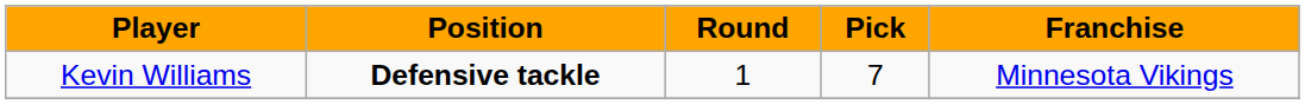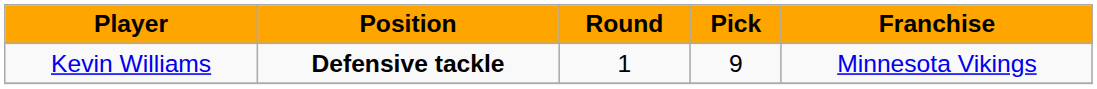Kevin Williams | Pick: 7 -> 9
